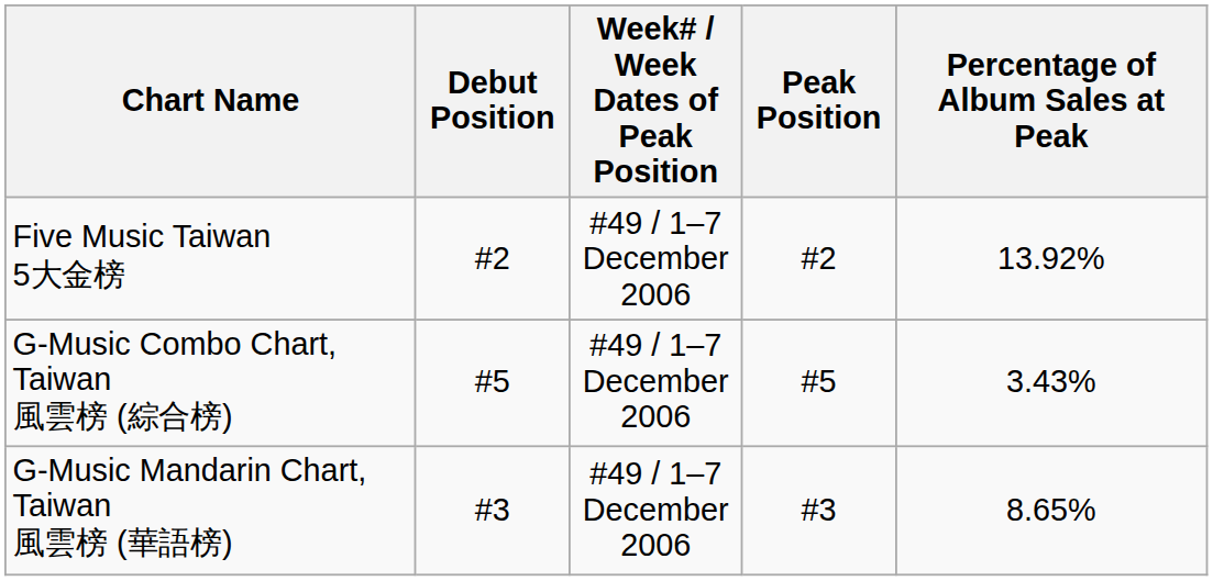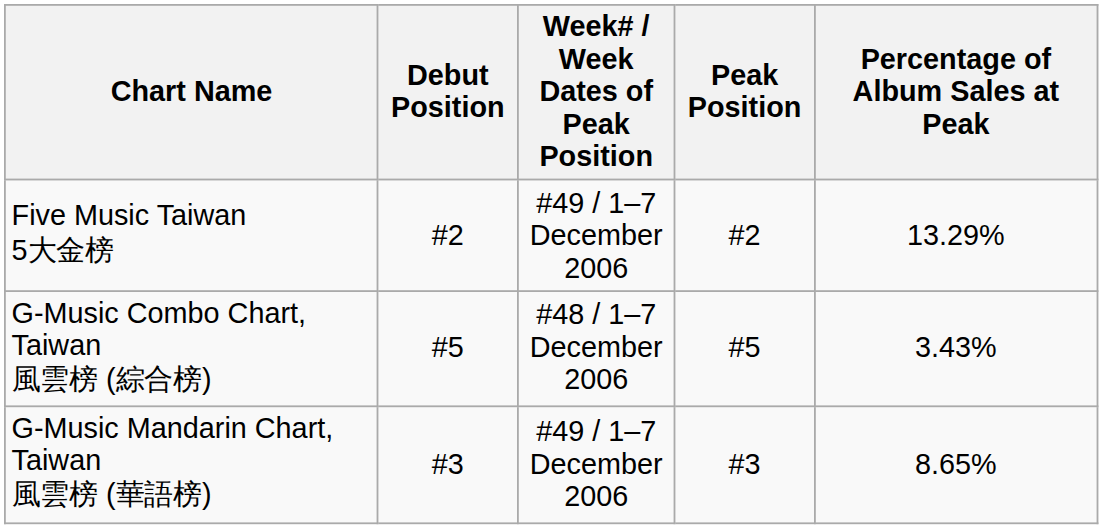Five Music Taiwan 5大金榜 | Percentage of Album Sales at Peak: 13.92% -> 13.29%
G-Music Combo Chart, Taiwan 風雲榜 (綜合榜) | Week# / Week Dates of Peak Position: #49 / 1–7 December 2006 -> #48 / 1–7 December 2006
